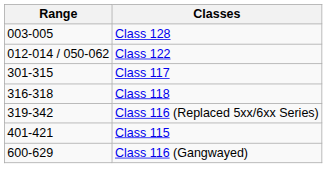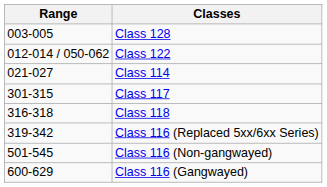+ row: 021-027 | Class 114
- row: 401-421 | Class 115
+ row: 501-545 | Class 116 (Non-gangwayed)
